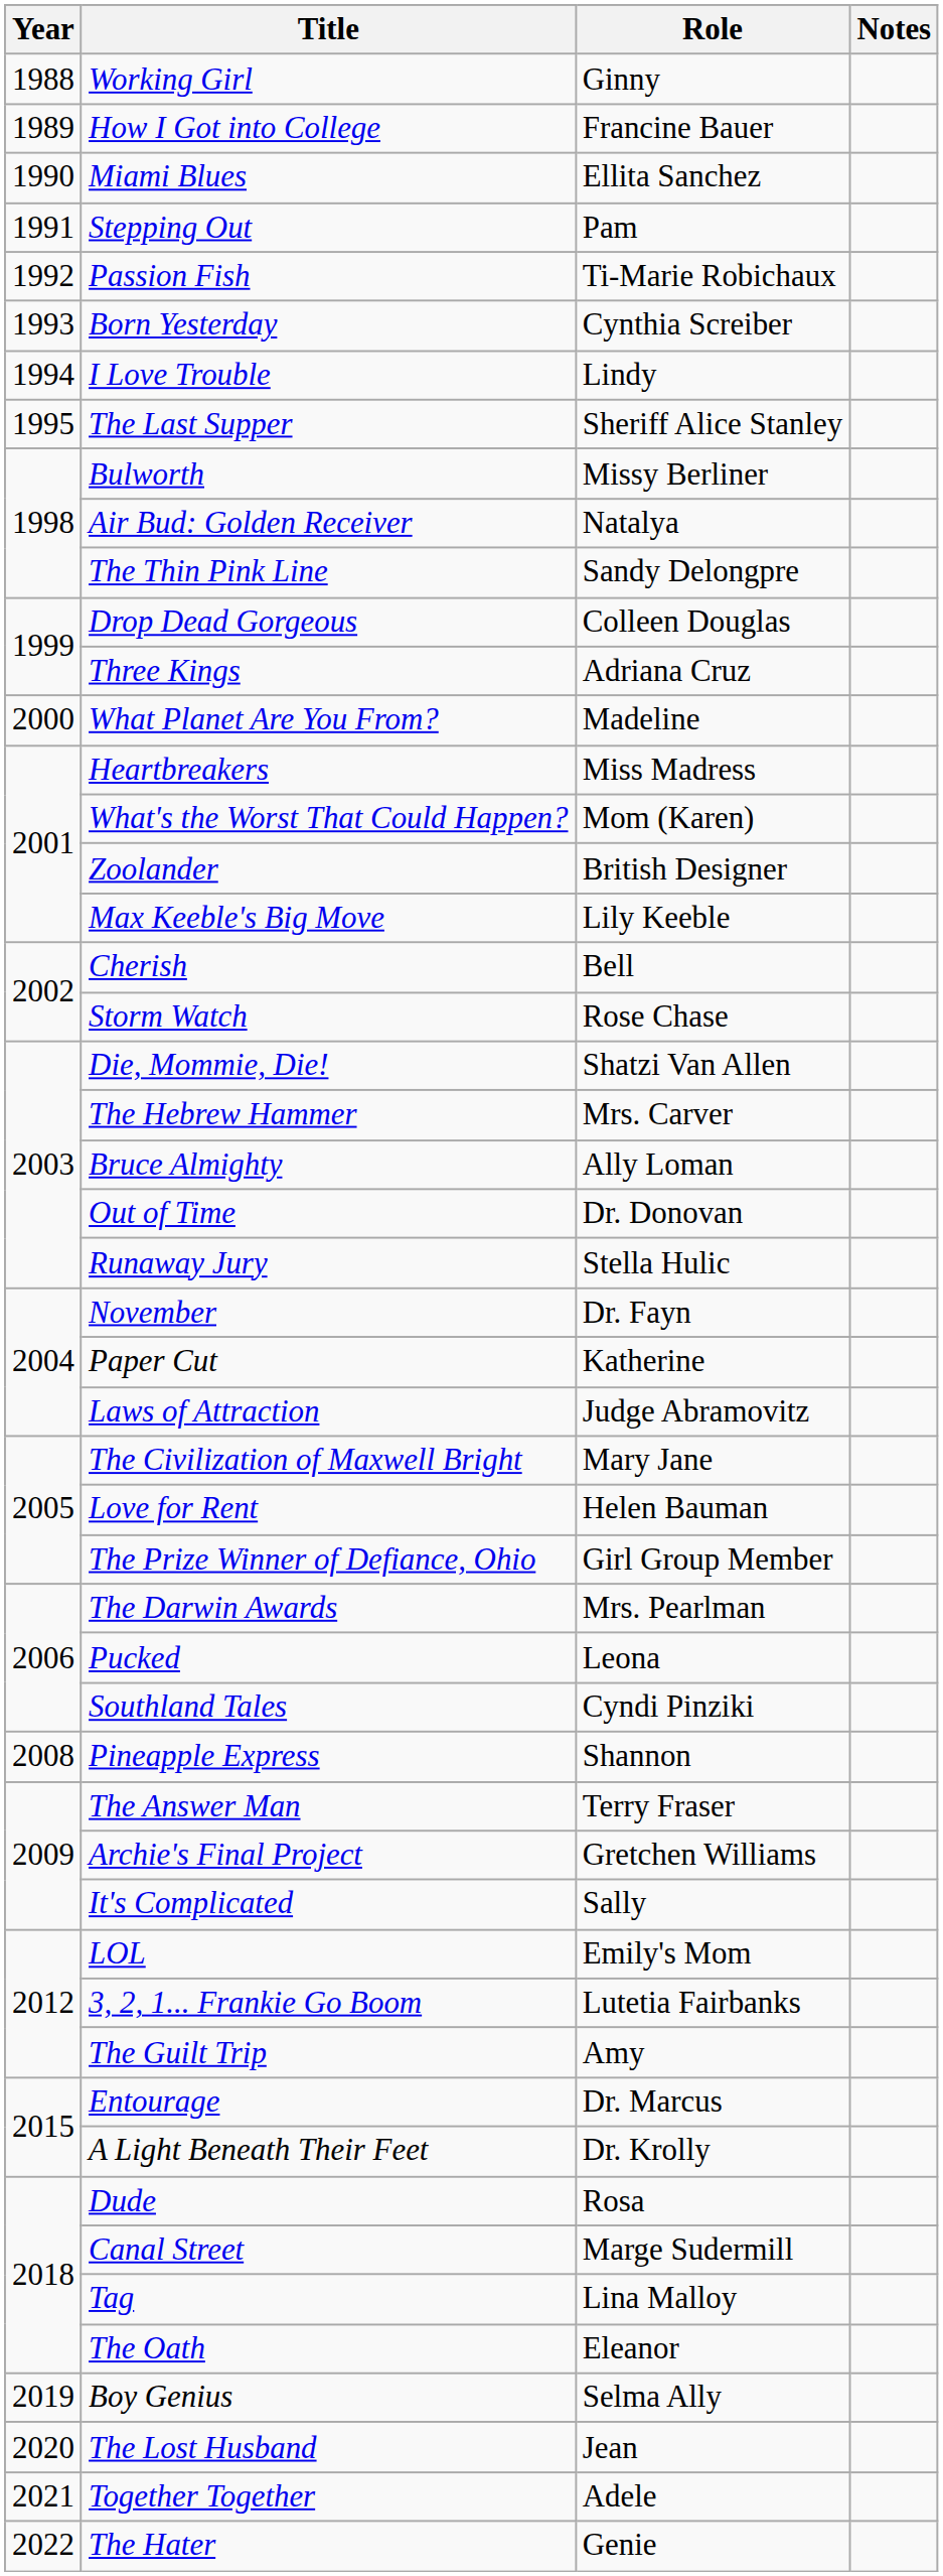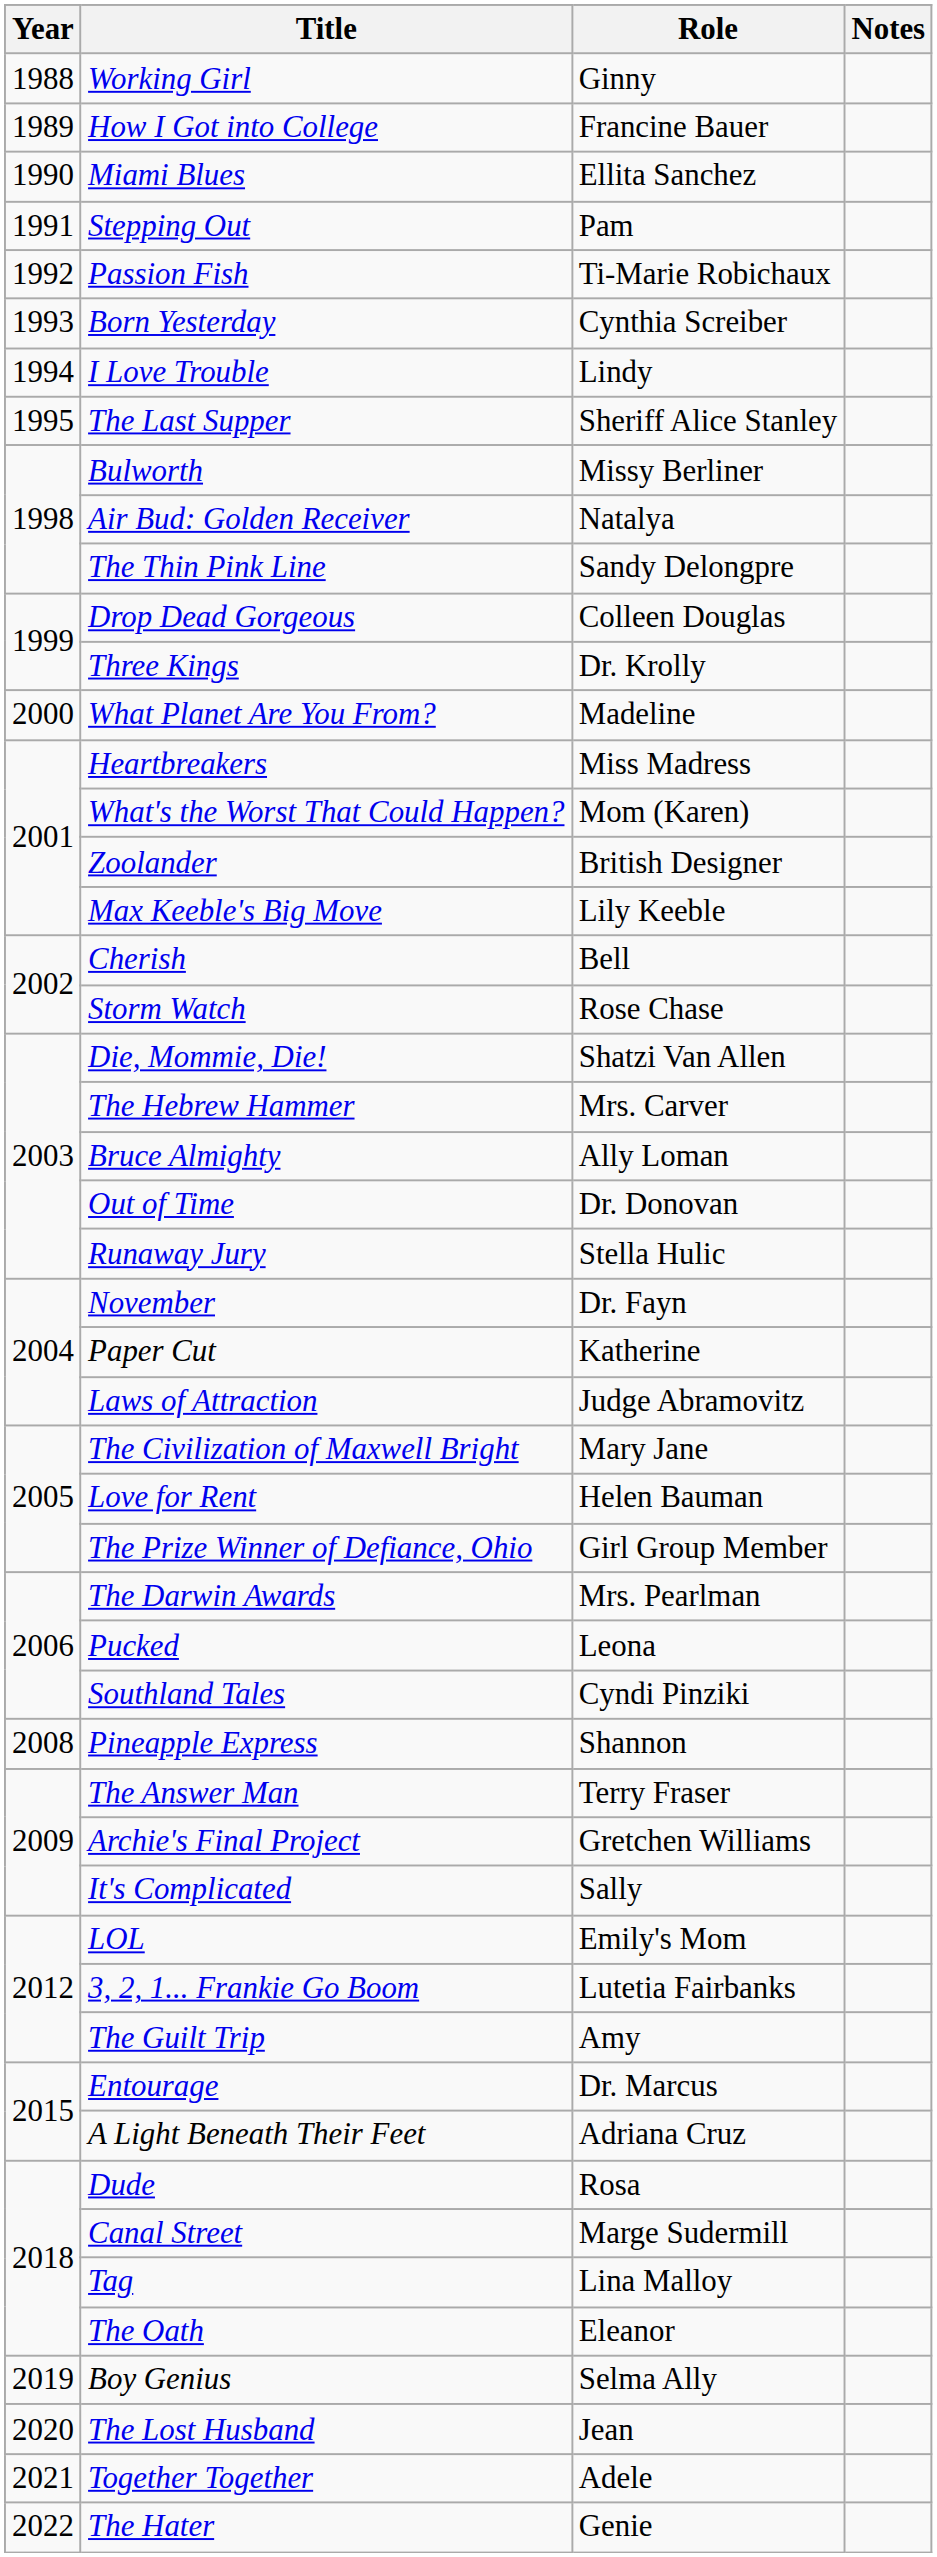Three Kings | Role: Adriana Cruz -> Dr. Krolly
A Light Beneath Their Feet | Role: Dr. Krolly -> Adriana Cruz
